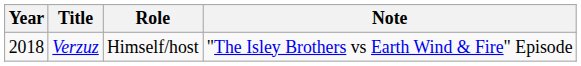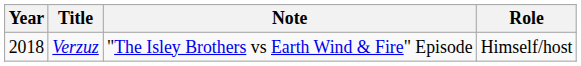columns swapped: Role <-> Note
